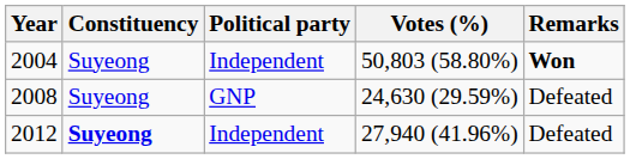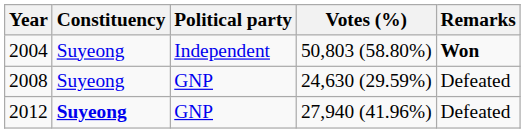2012 | Political party: Independent -> GNP
